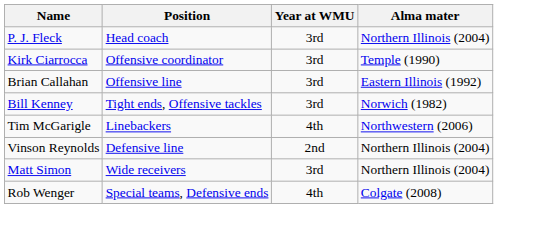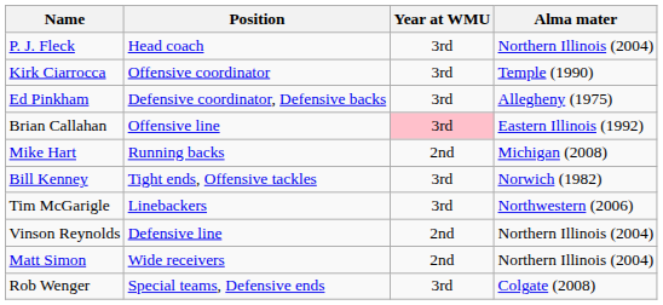+ row: Ed Pinkham | Defensive coordinator, Defensive backs | 3rd | Allegheny (1975)
Brian Callahan | Year at WMU: no background -> pink background
+ row: Mike Hart | Running backs | 2nd | Michigan (2008)
Tim McGarigle | Year at WMU: 4th -> 3rd
Matt Simon | Year at WMU: 3rd -> 2nd
Rob Wenger | Year at WMU: 4th -> 3rd
